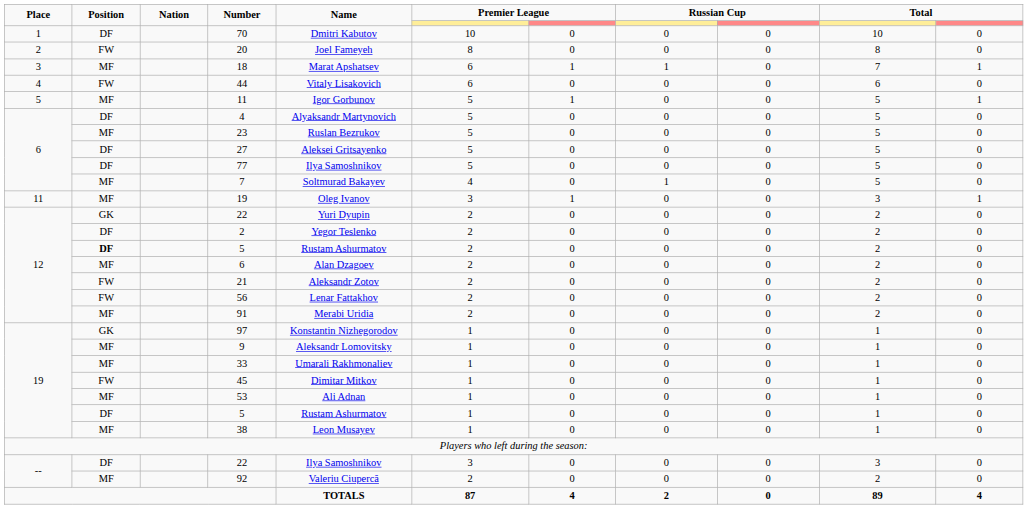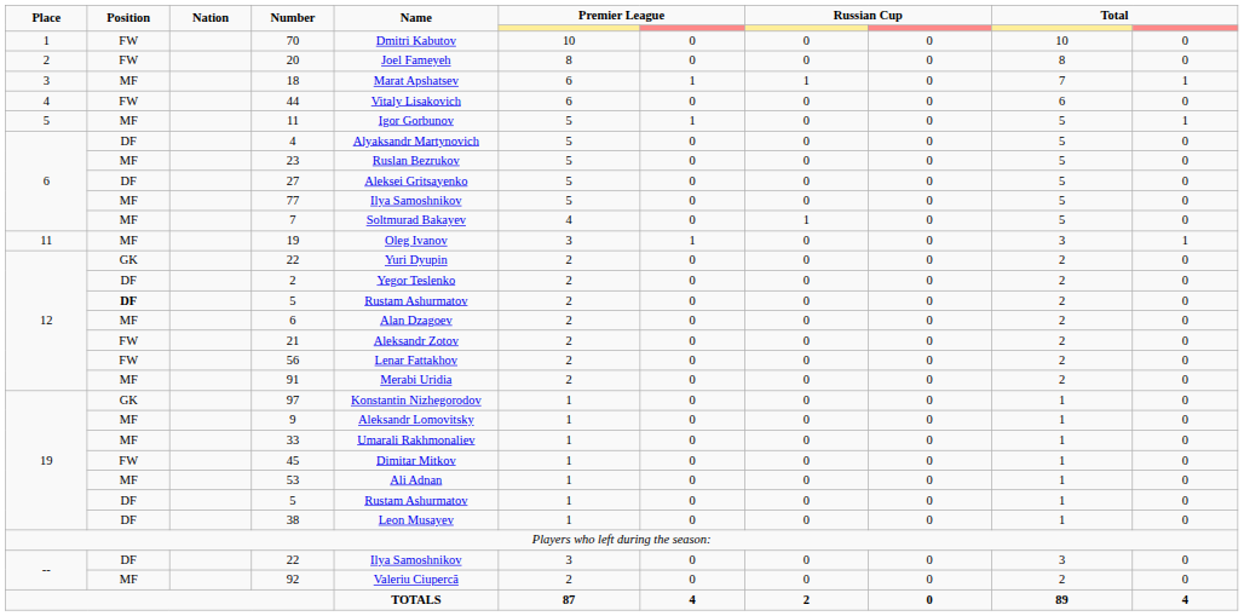70 | Position: DF -> FW
77 | Position: DF -> MF
38 | Position: MF -> DF
